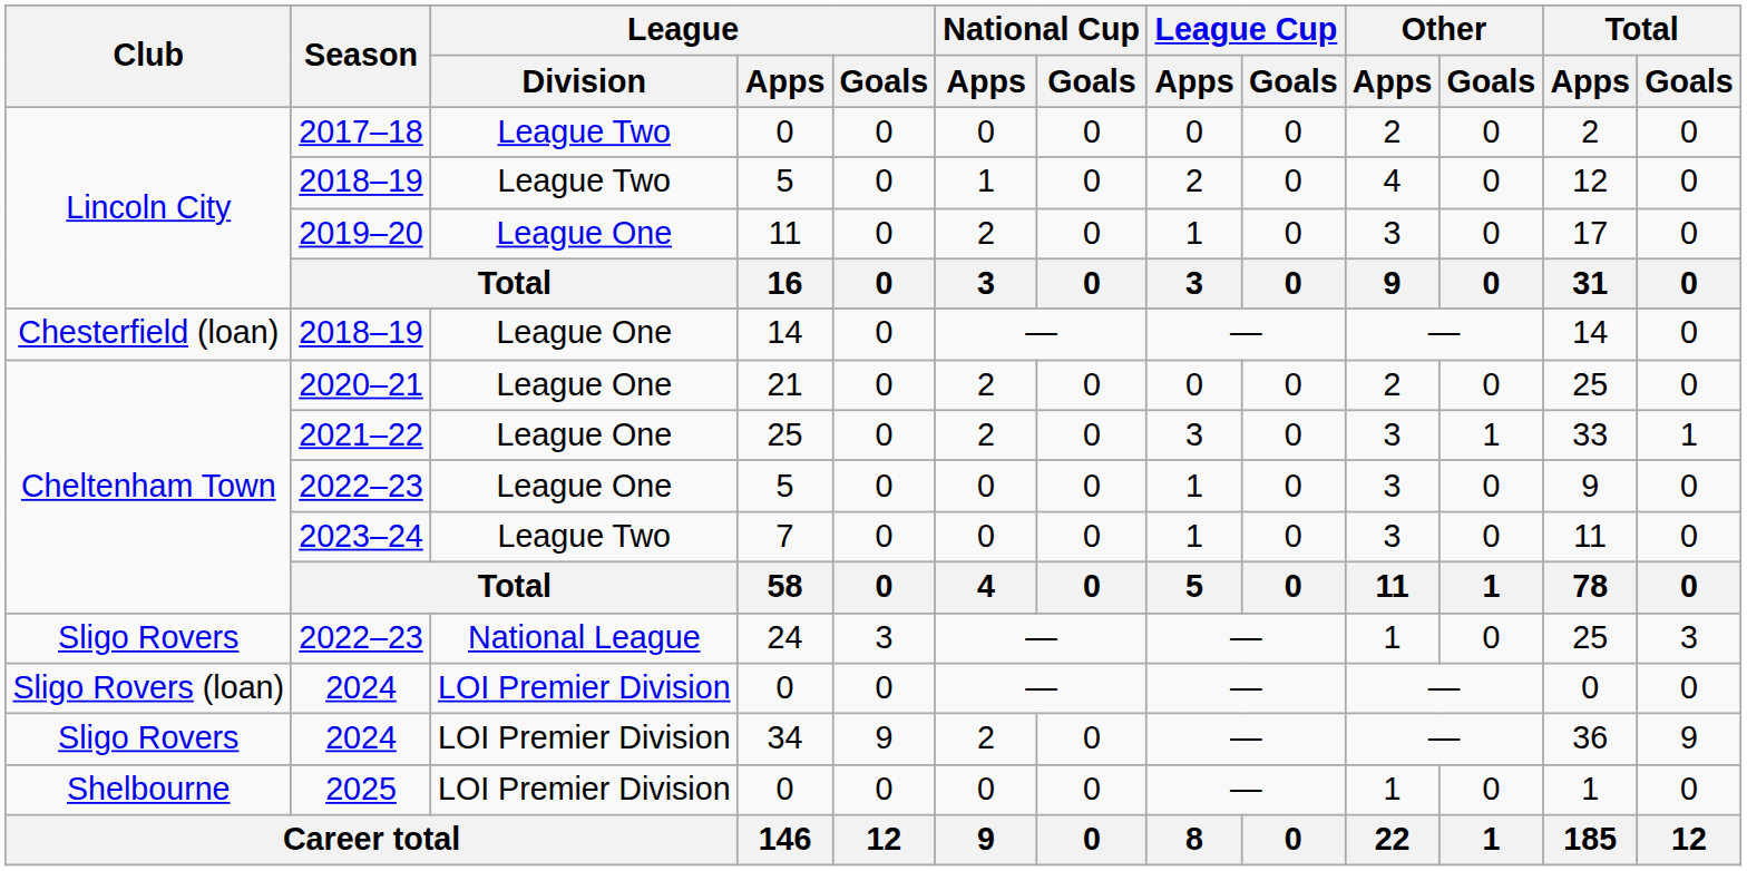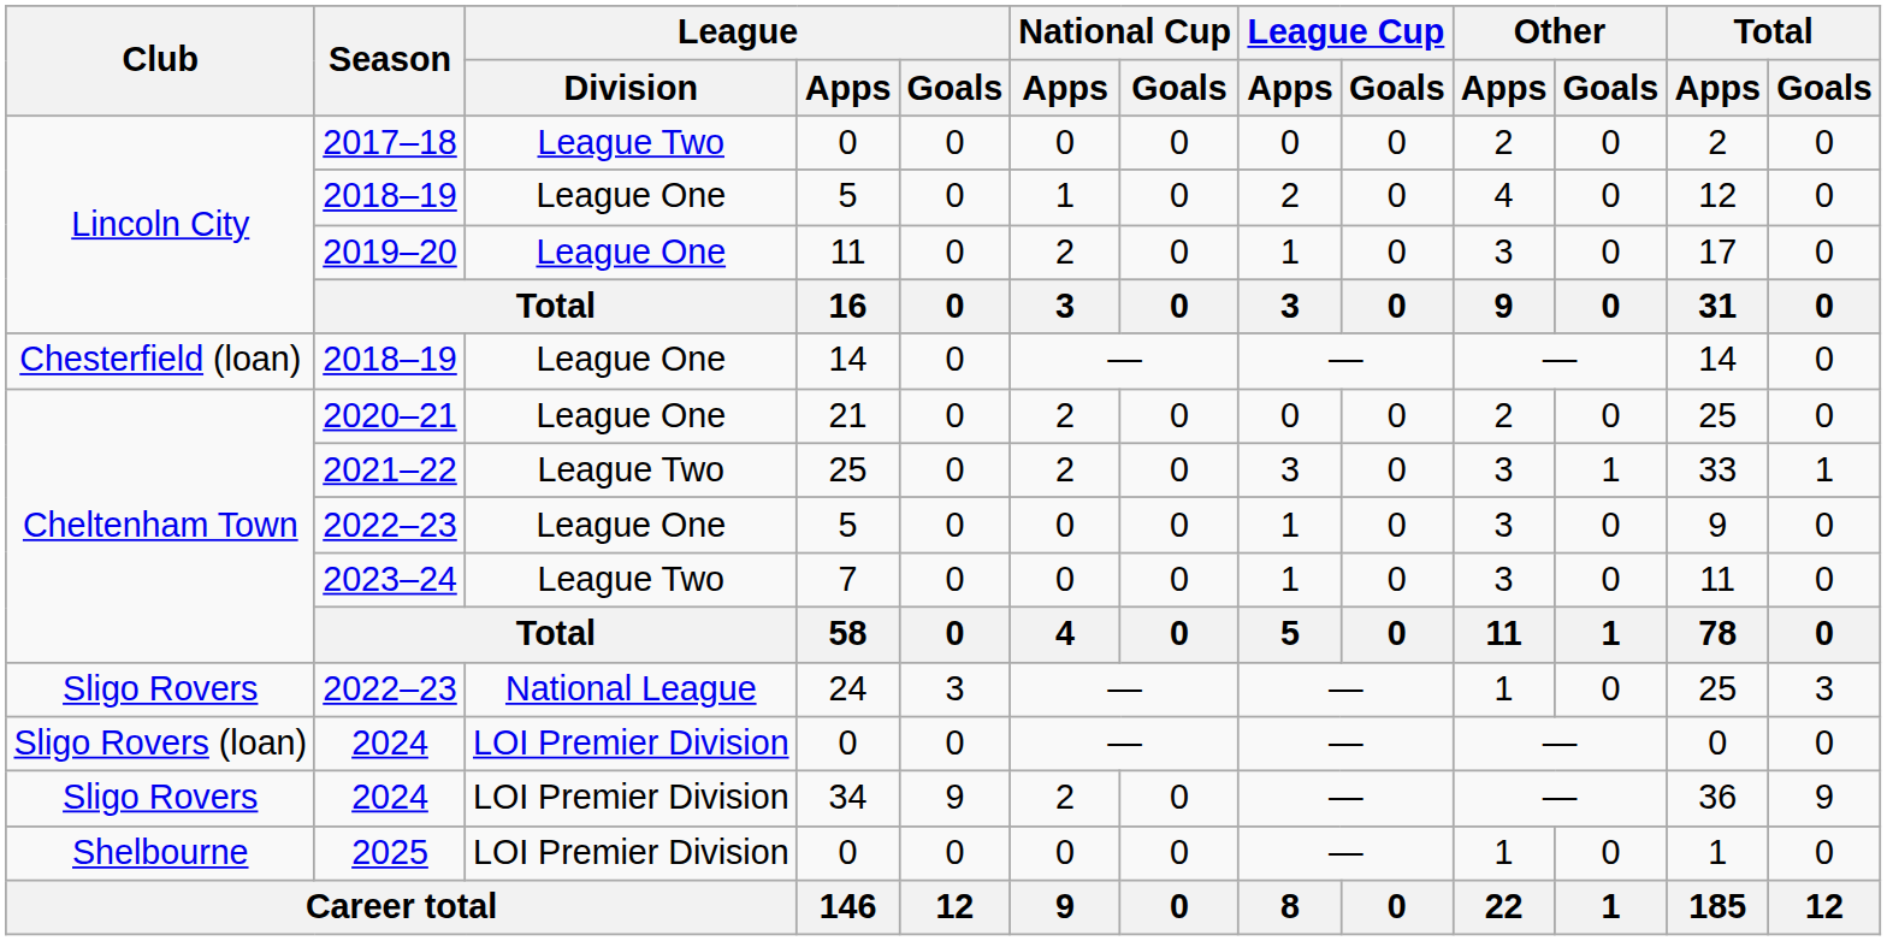2018–19 / 5 | League / Division: League Two -> League One
2021–22 | League / Division: League One -> League Two
